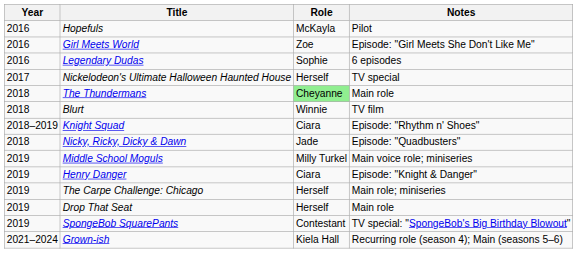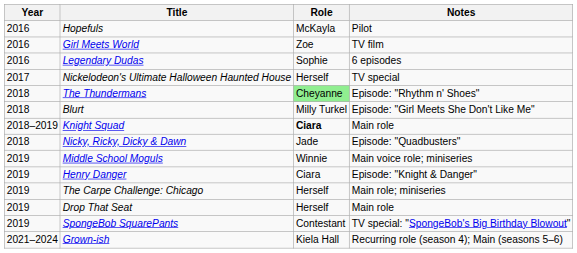Girl Meets World | Notes: Episode: "Girl Meets She Don't Like Me" -> TV film
The Thundermans | Notes: Main role -> Episode: "Rhythm n' Shoes"
Blurt | Role: Winnie -> Milly Turkel
Blurt | Notes: TV film -> Episode: "Girl Meets She Don't Like Me"
Knight Squad | Role: normal -> bold
Knight Squad | Notes: Episode: "Rhythm n' Shoes" -> Main role
Middle School Moguls | Role: Milly Turkel -> Winnie
